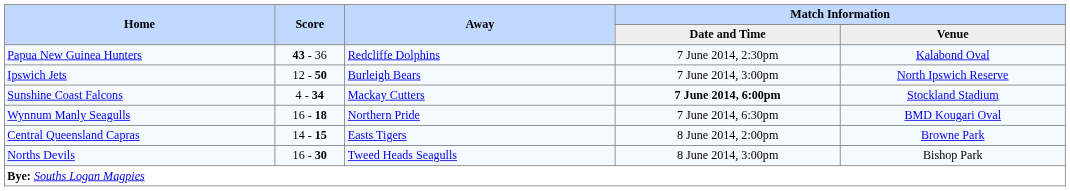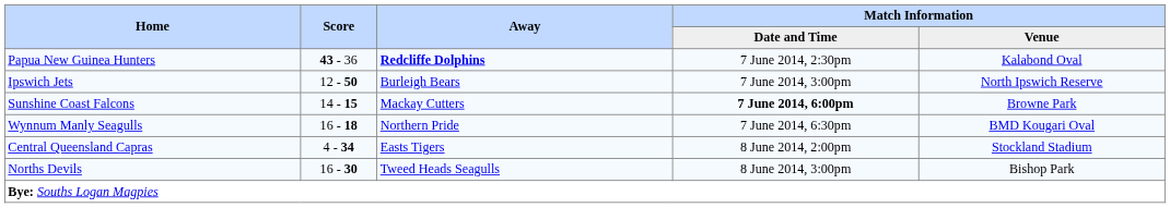Papua New Guinea Hunters | Away: normal -> bold
Sunshine Coast Falcons | Score: 4 - 34 -> 14 - 15
Sunshine Coast Falcons | Match Information / Venue: Stockland Stadium -> Browne Park
Central Queensland Capras | Score: 14 - 15 -> 4 - 34
Central Queensland Capras | Match Information / Venue: Browne Park -> Stockland Stadium
